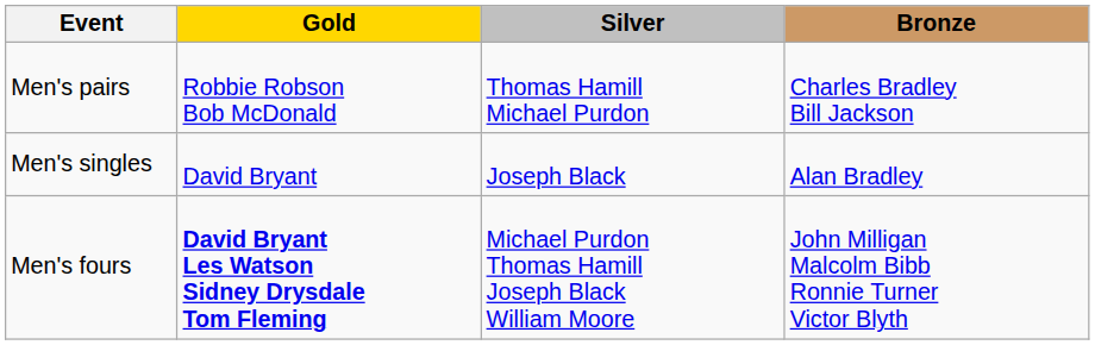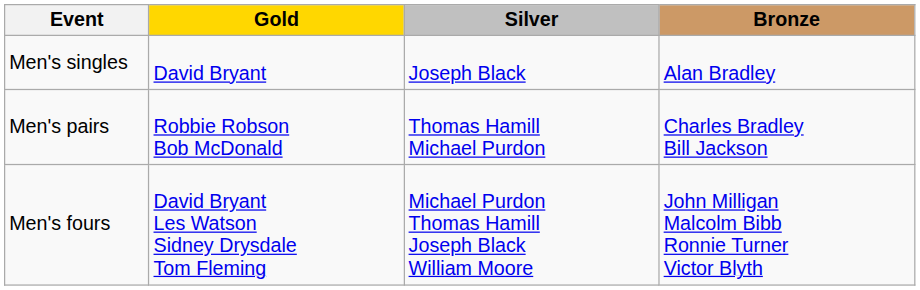rows swapped: Men's singles <-> Men's pairs
Men's fours | Gold: bold -> normal
